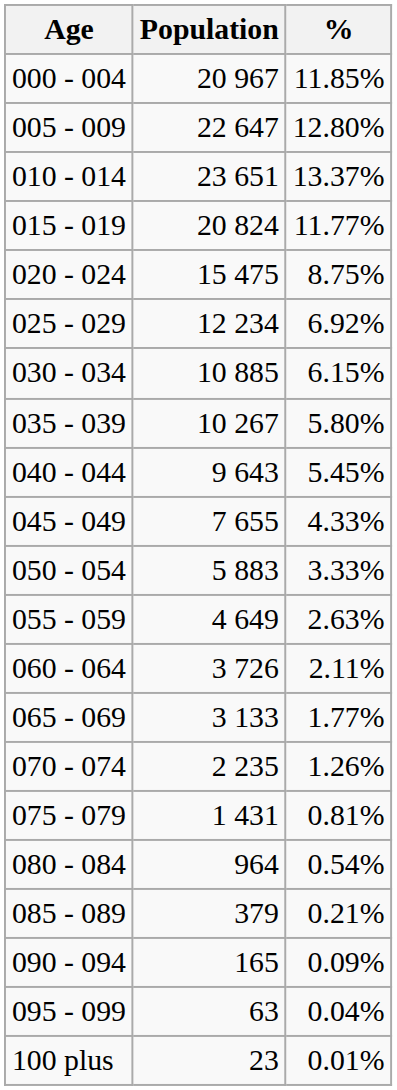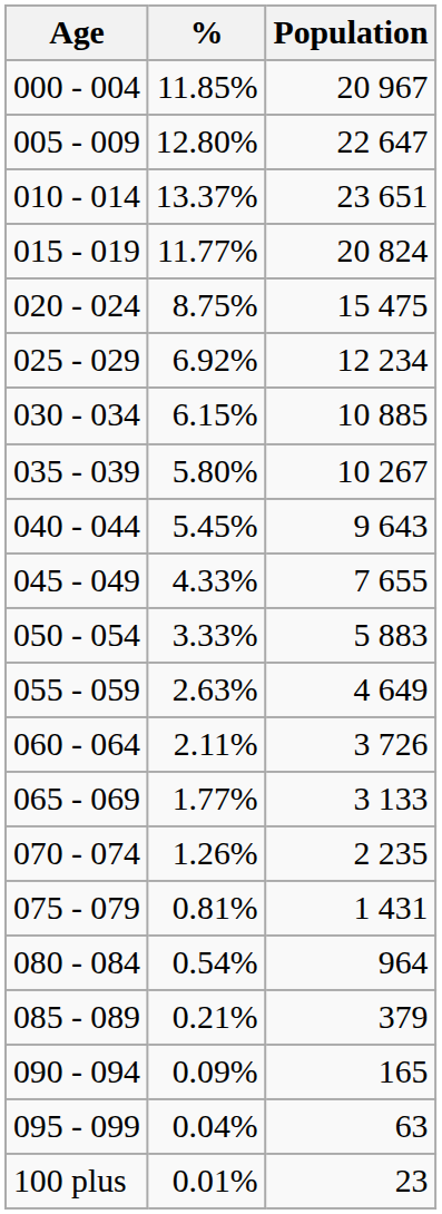columns swapped: Population <-> %
